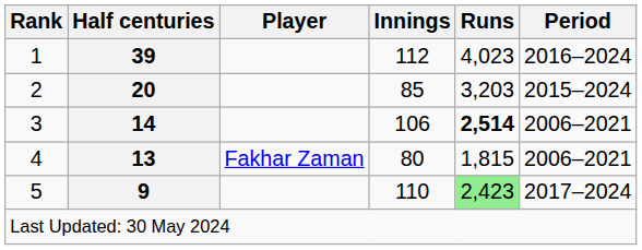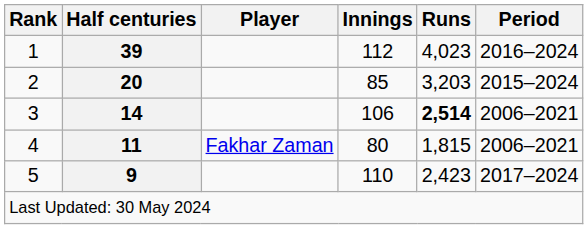4 | Half centuries: 13 -> 11
5 | Runs: lightgreen background -> no background
